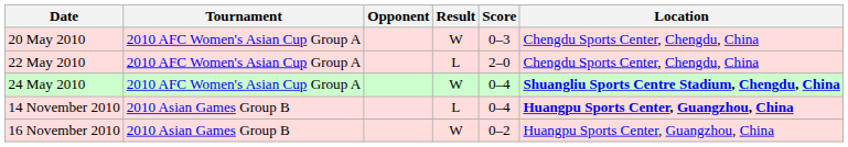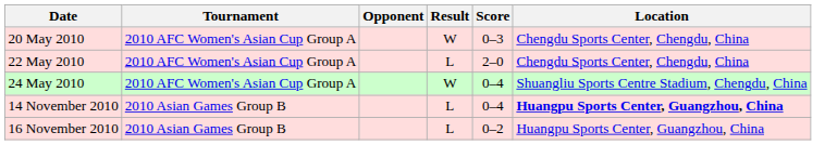24 May 2010 | Location: bold -> normal
16 November 2010 | Result: W -> L
